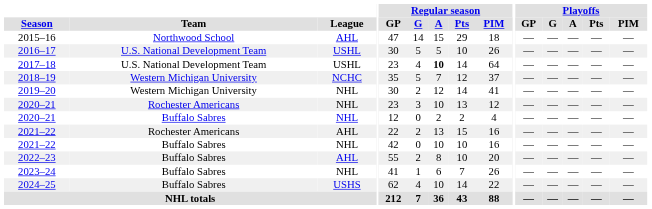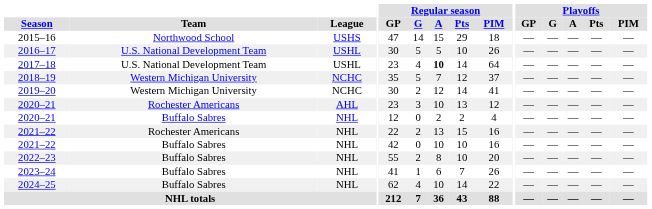2015–16 | League: AHL -> USHS
2019–20 | League: NHL -> NCHC
2020–21 / Rochester Americans | League: NHL -> AHL
2021–22 / Rochester Americans | League: AHL -> NHL
2022–23 | League: AHL -> NHL
2024–25 | League: USHS -> NHL
